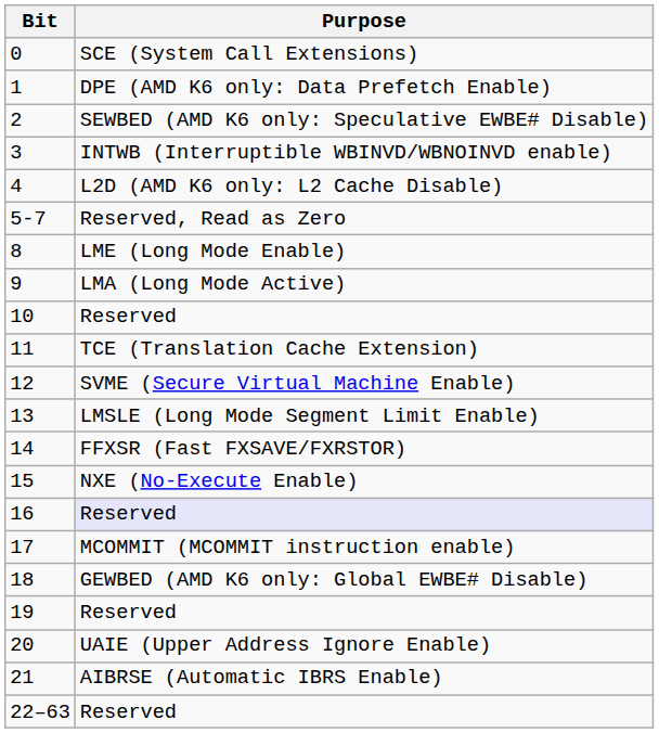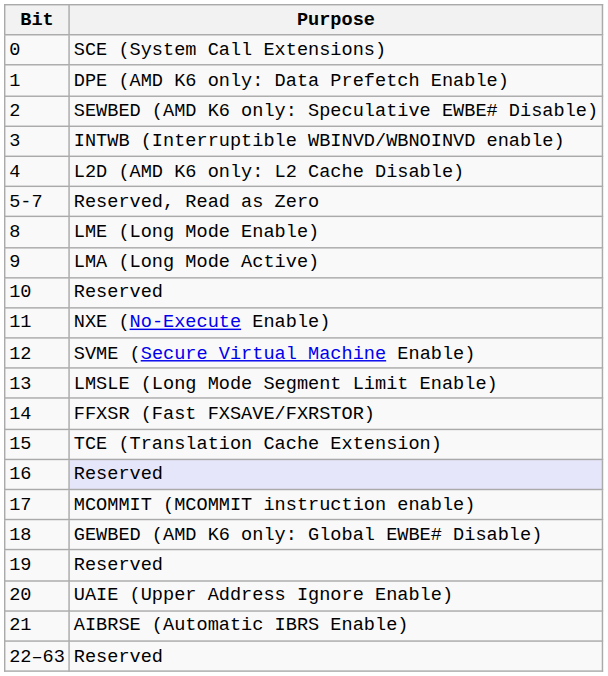11 | Purpose: TCE (Translation Cache Extension) -> NXE (No-Execute Enable)
15 | Purpose: NXE (No-Execute Enable) -> TCE (Translation Cache Extension)
